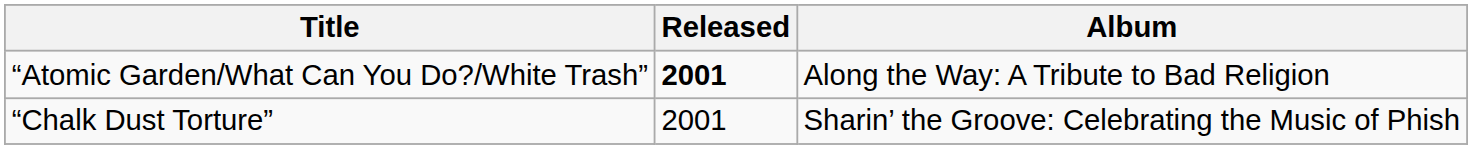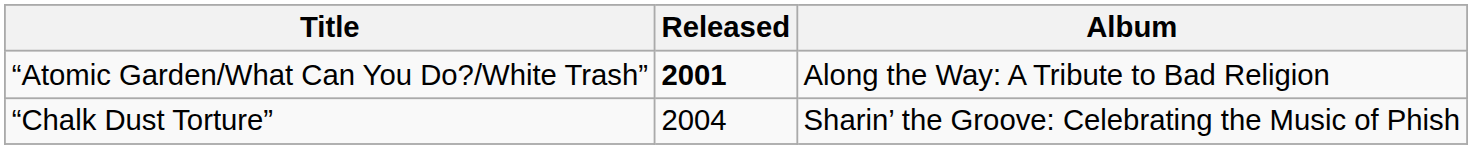“Chalk Dust Torture” | Released: 2001 -> 2004
